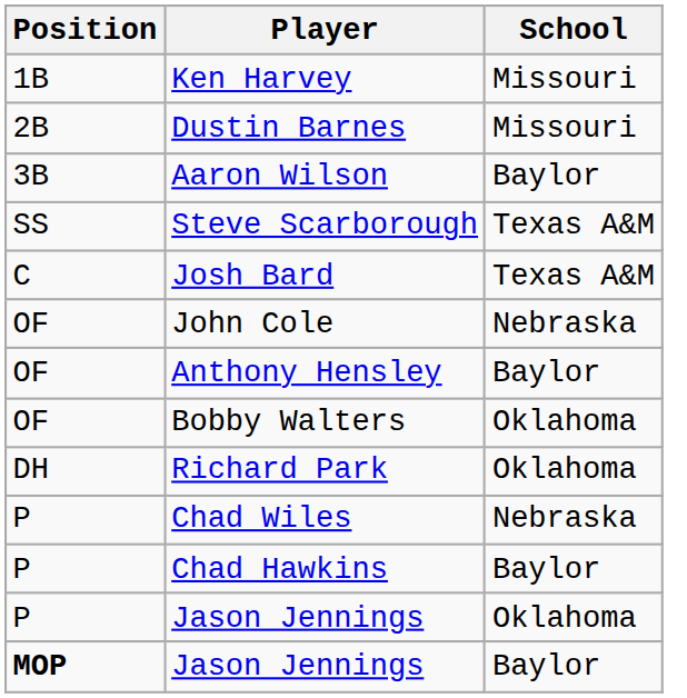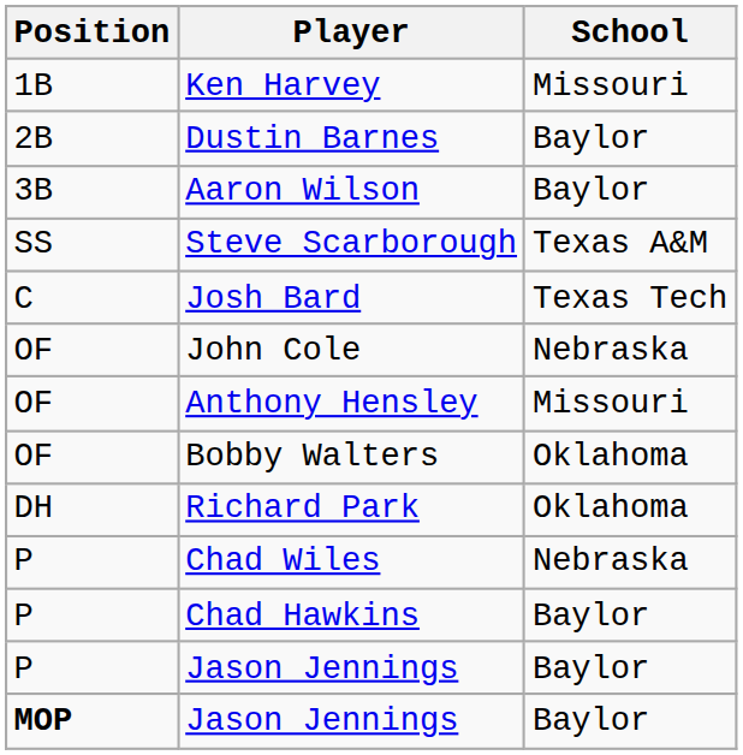Dustin Barnes | School: Missouri -> Baylor
Josh Bard | School: Texas A&M -> Texas Tech
Anthony Hensley | School: Baylor -> Missouri
P / Jason Jennings | School: Oklahoma -> Baylor
